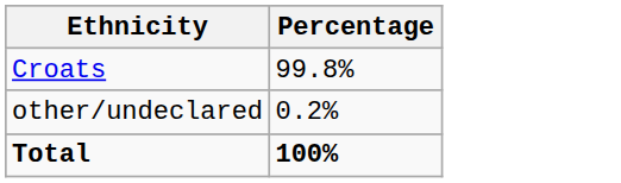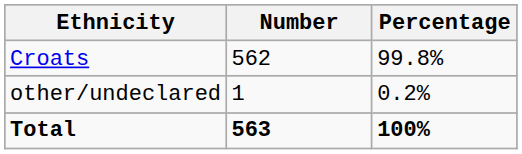+ column: Number | 562 | 1 | 563
